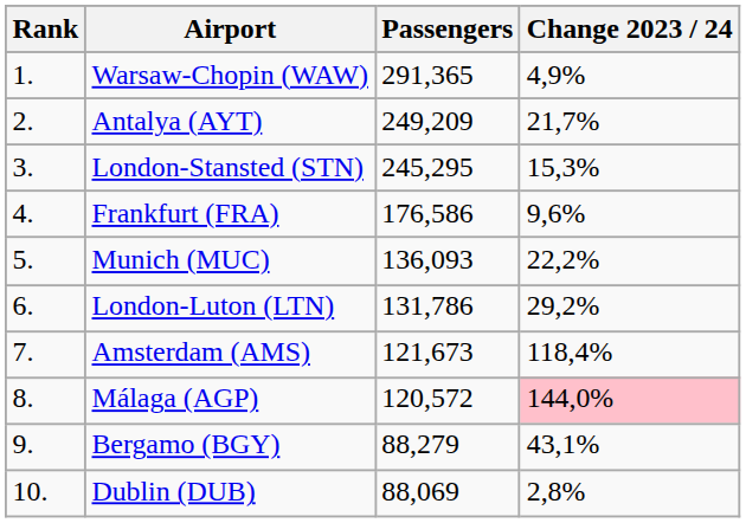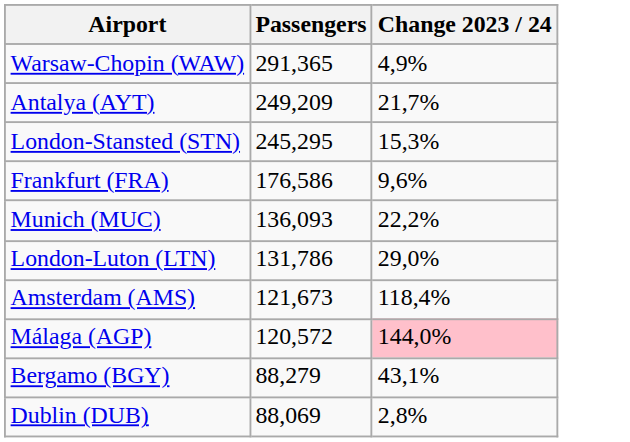- column: Rank | 1. | 2. | 3. | 4. | 5. | 6. | 7. | 8. | 9. | 10.
London-Luton (LTN) | Change 2023 / 24: 29,2% -> 29,0%
